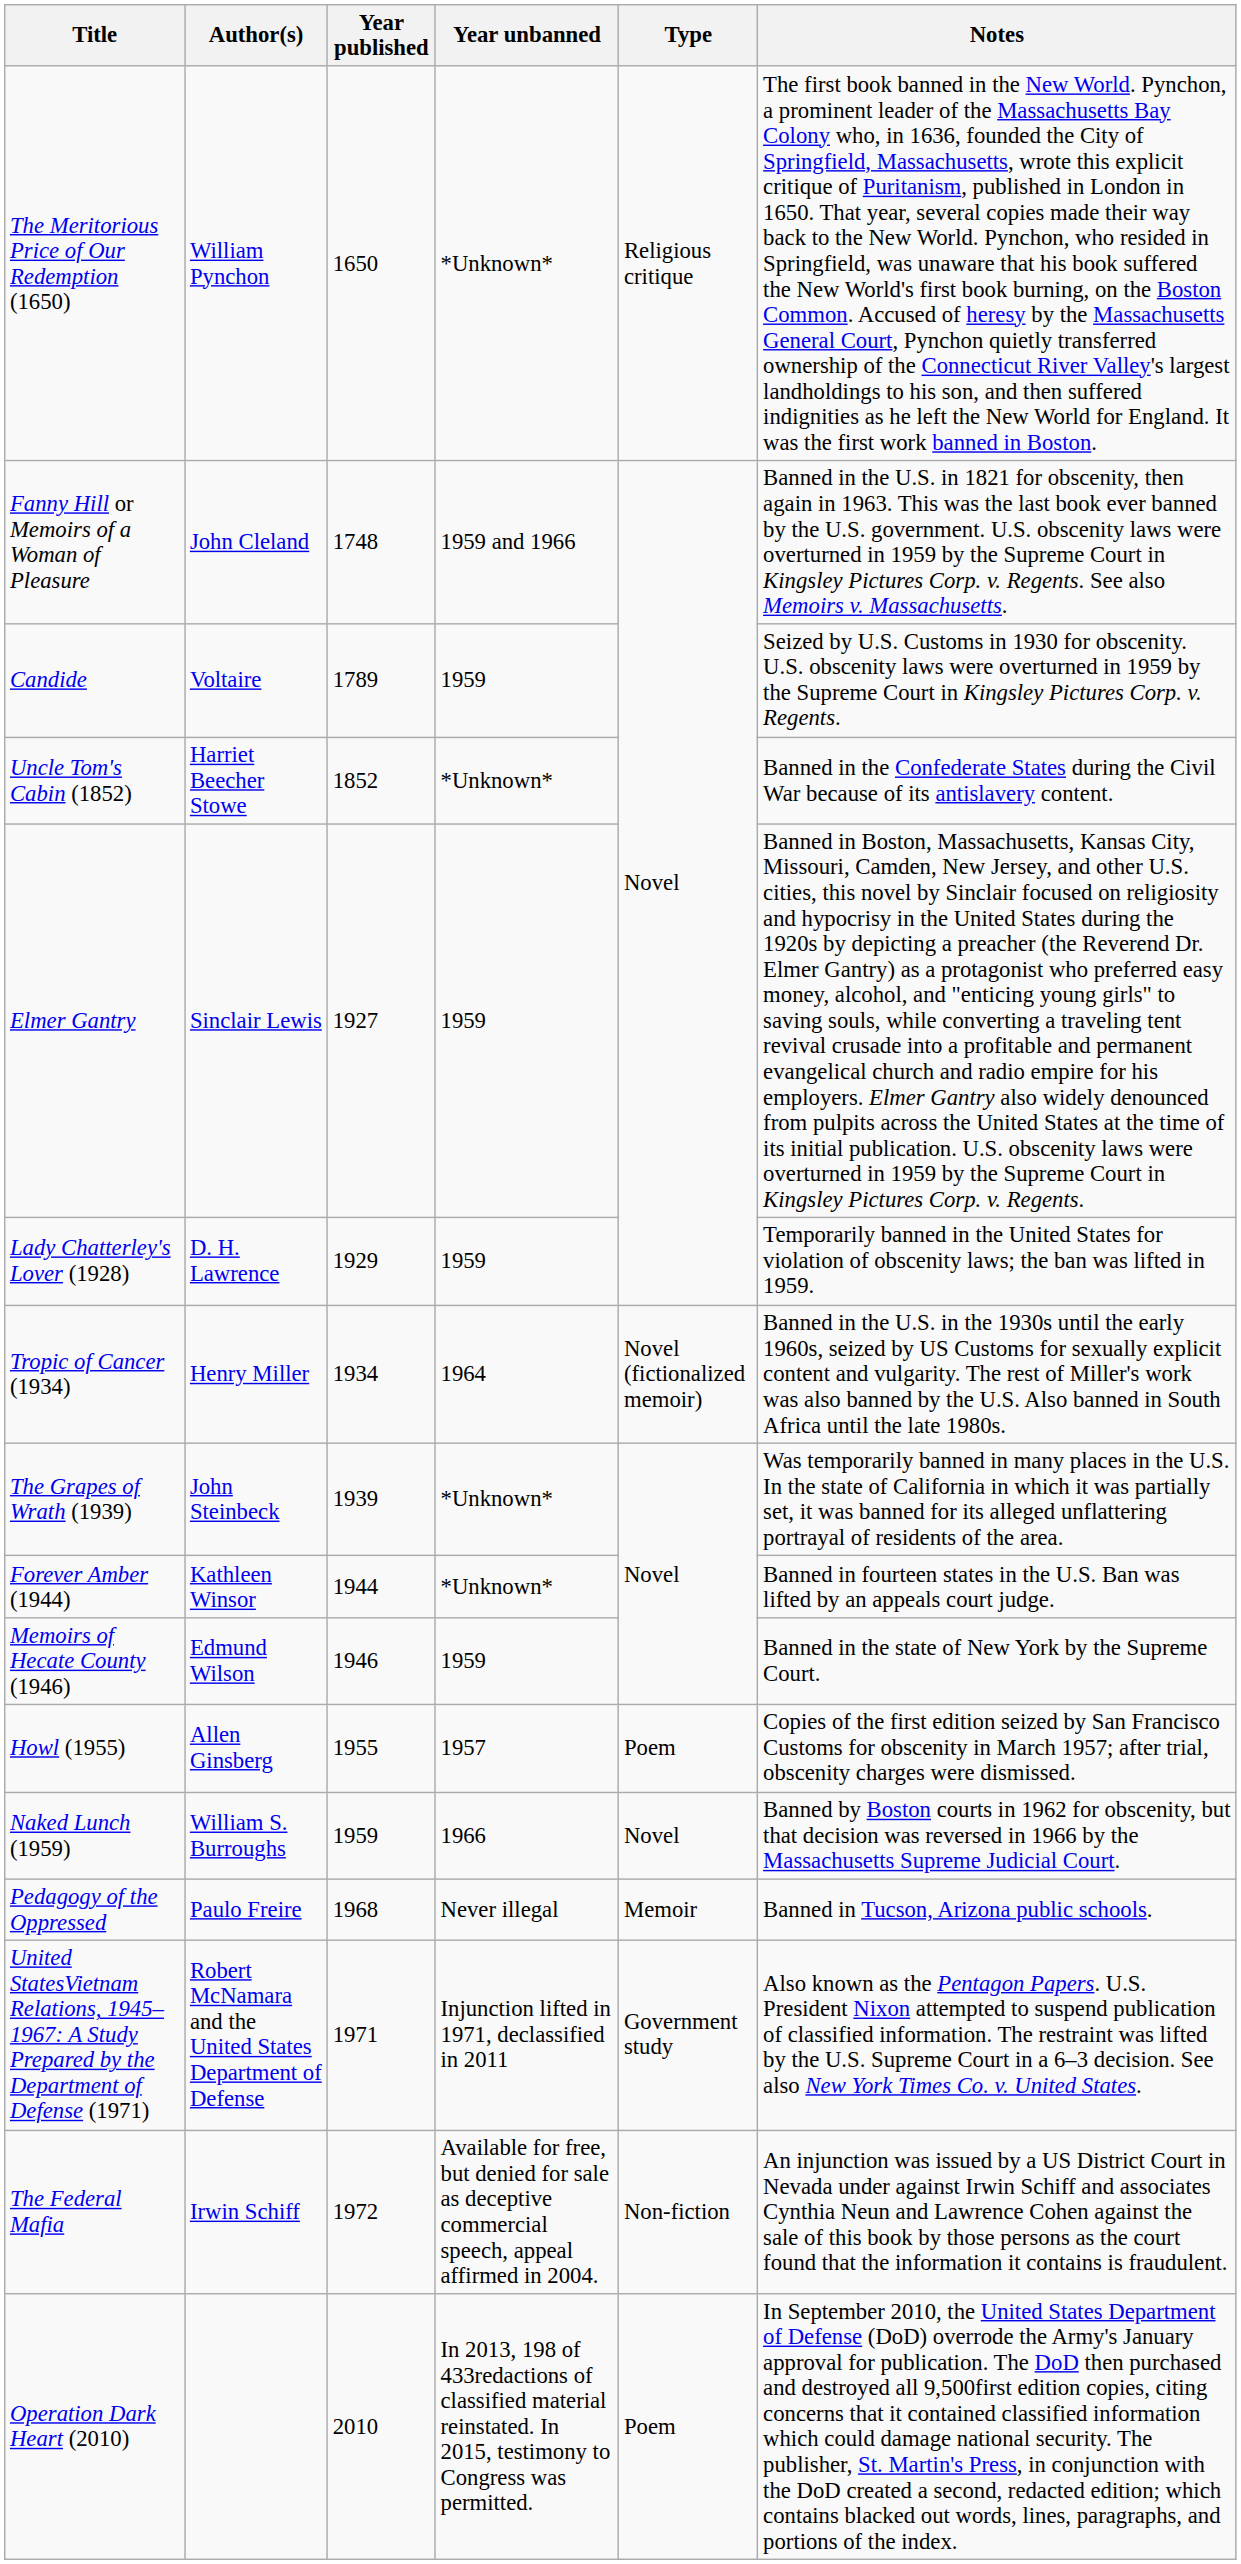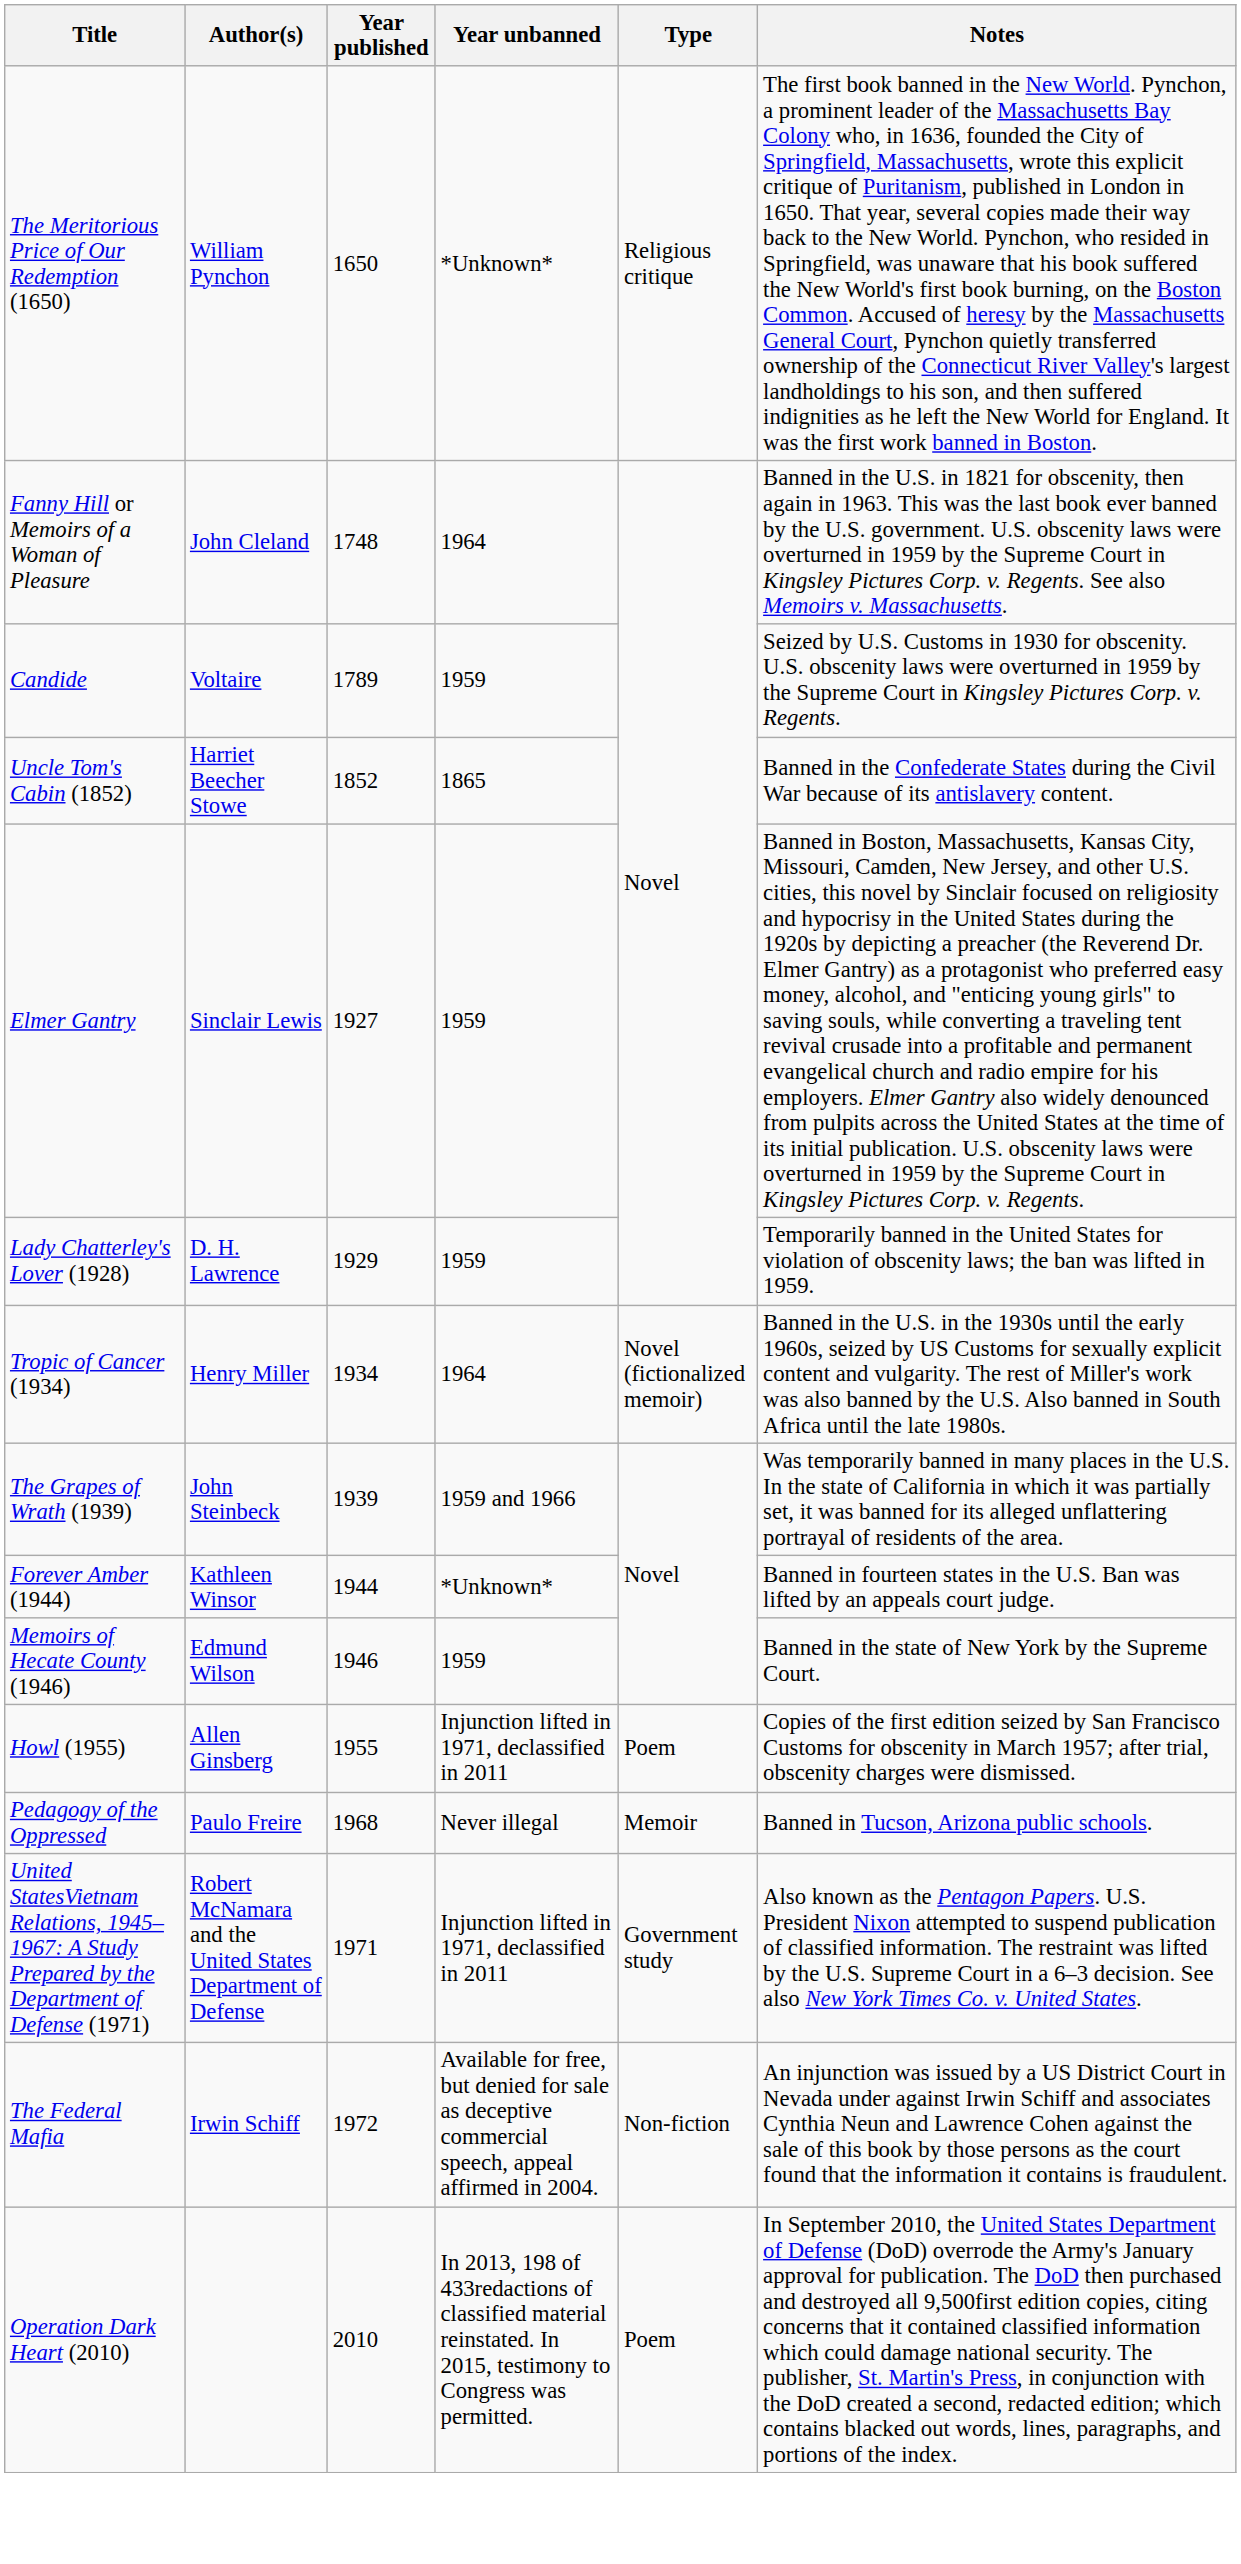Fanny Hill or Memoirs of a Woman of Pleasure | Year unbanned: 1959 and 1966 -> 1964
Uncle Tom's Cabin (1852) | Year unbanned: *Unknown* -> 1865
The Grapes of Wrath (1939) | Year unbanned: *Unknown* -> 1959 and 1966
Howl (1955) | Year unbanned: 1957 -> Injunction lifted in 1971, declassified in 2011
- row: Naked Lunch (1959) | William S. Burroughs | 1959 | 1966 | Novel | Banned by Boston courts in 1962 for obscenity, but that decision was reversed in 1966 by the Massachusetts Supreme Judicial Court.
